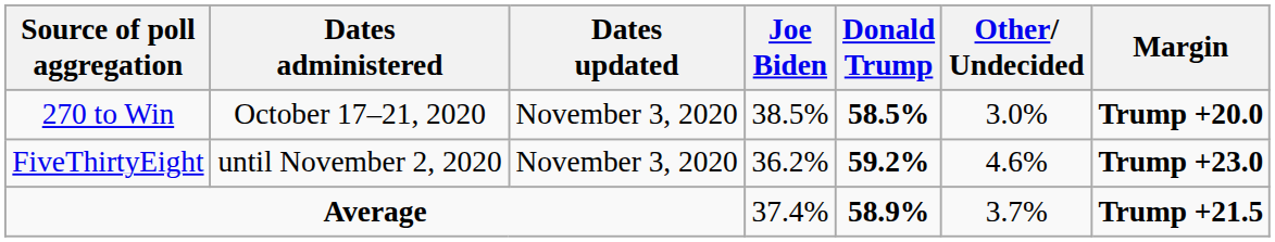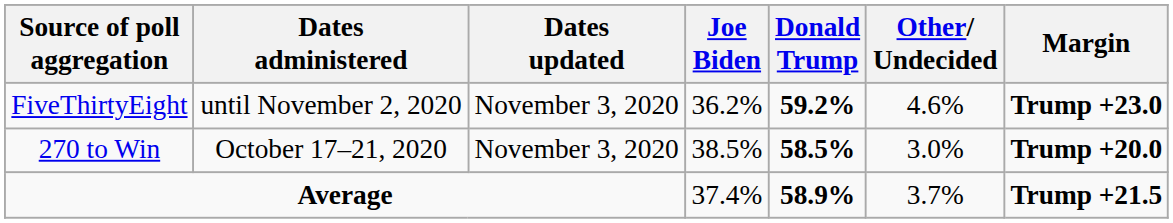rows swapped: 270 to Win <-> FiveThirtyEight
